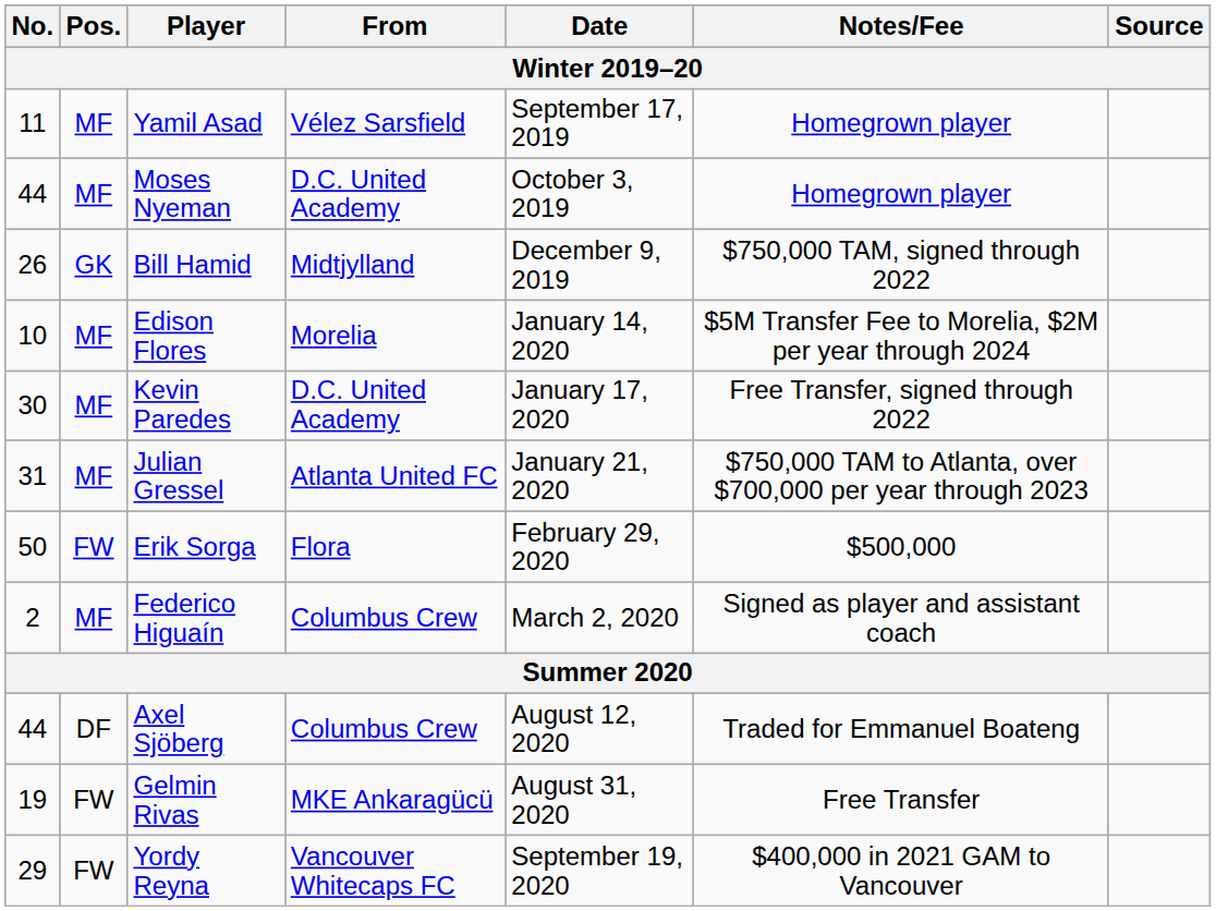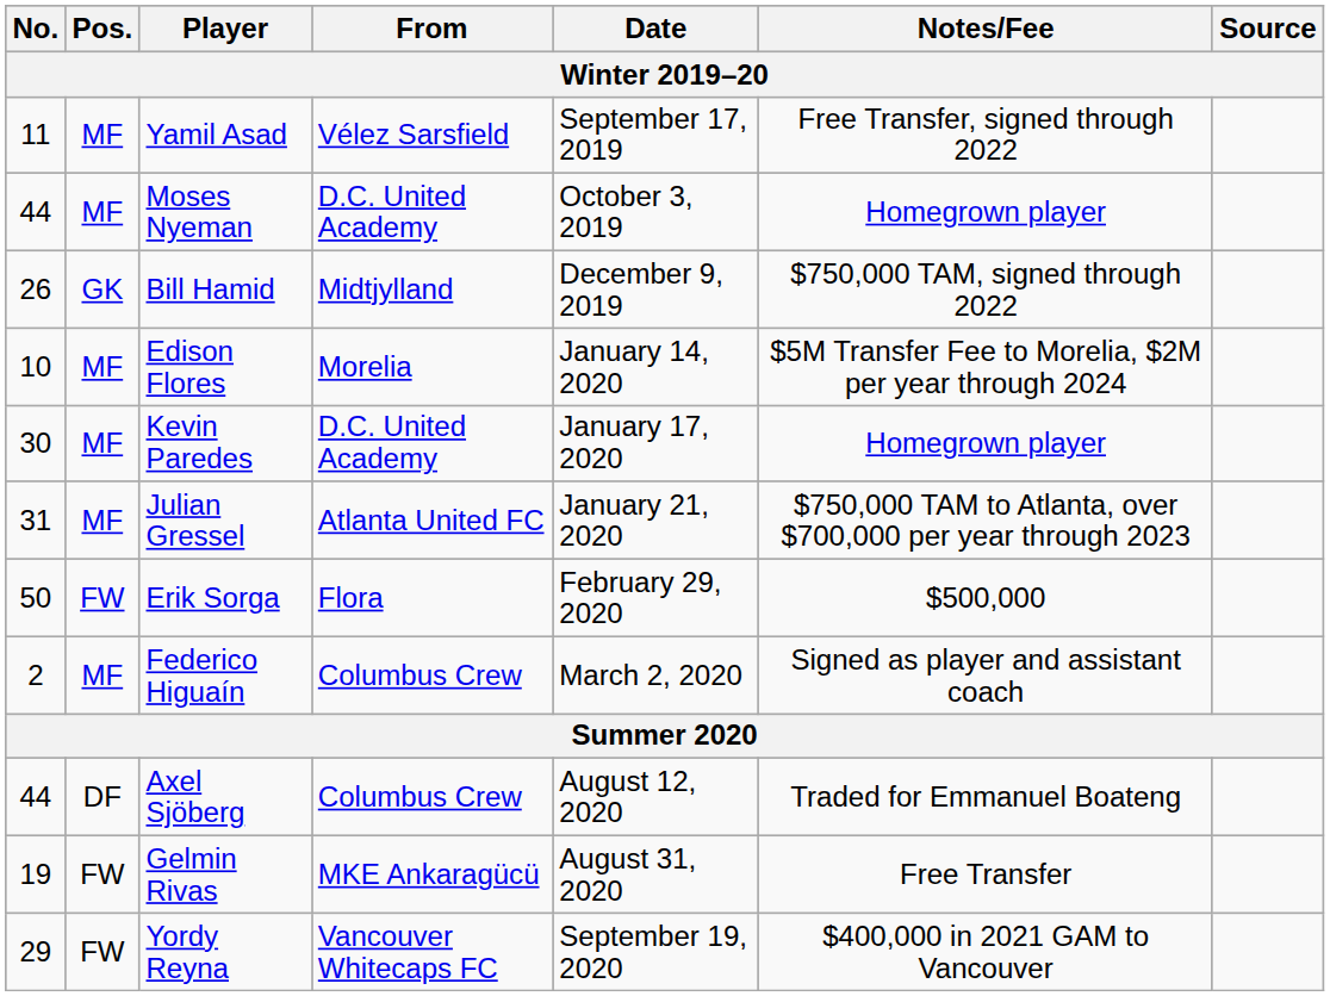Yamil Asad | Notes/Fee: Homegrown player -> Free Transfer, signed through 2022
Kevin Paredes | Notes/Fee: Free Transfer, signed through 2022 -> Homegrown player
